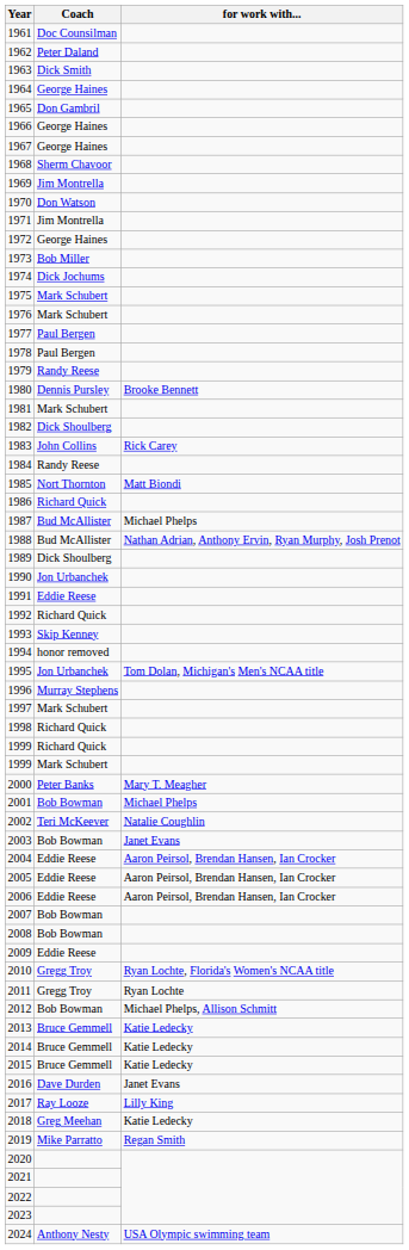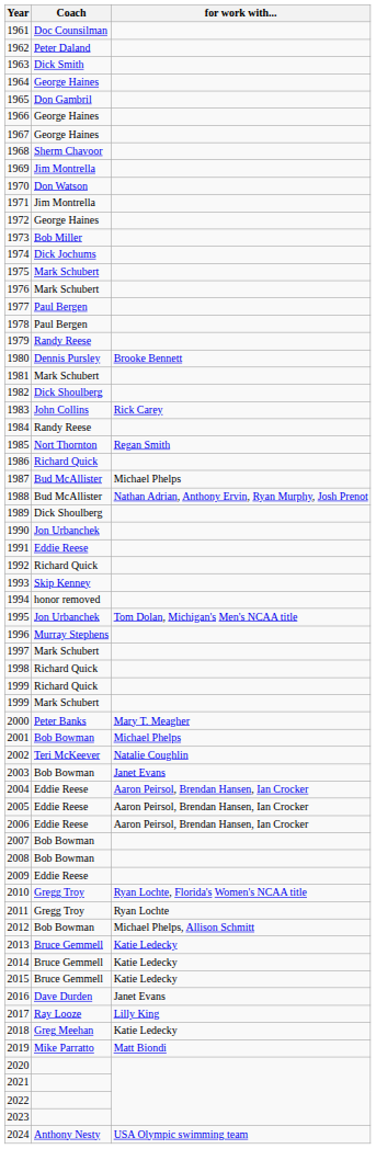1985 | for work with...: Matt Biondi -> Regan Smith
2019 | for work with...: Regan Smith -> Matt Biondi
